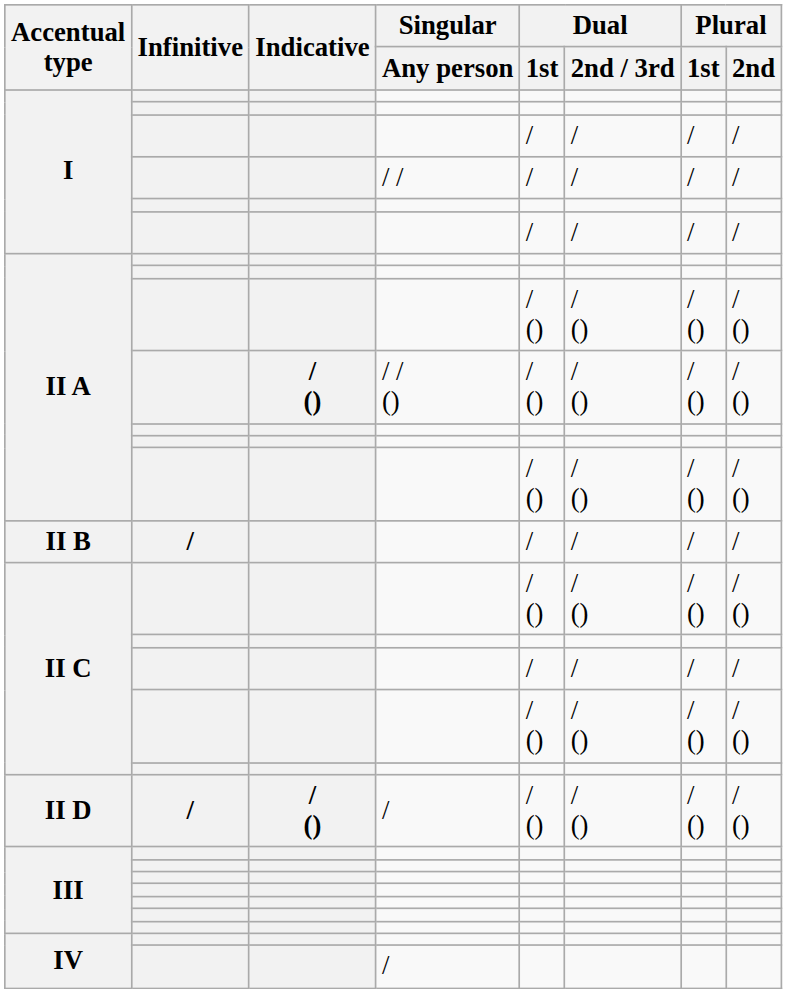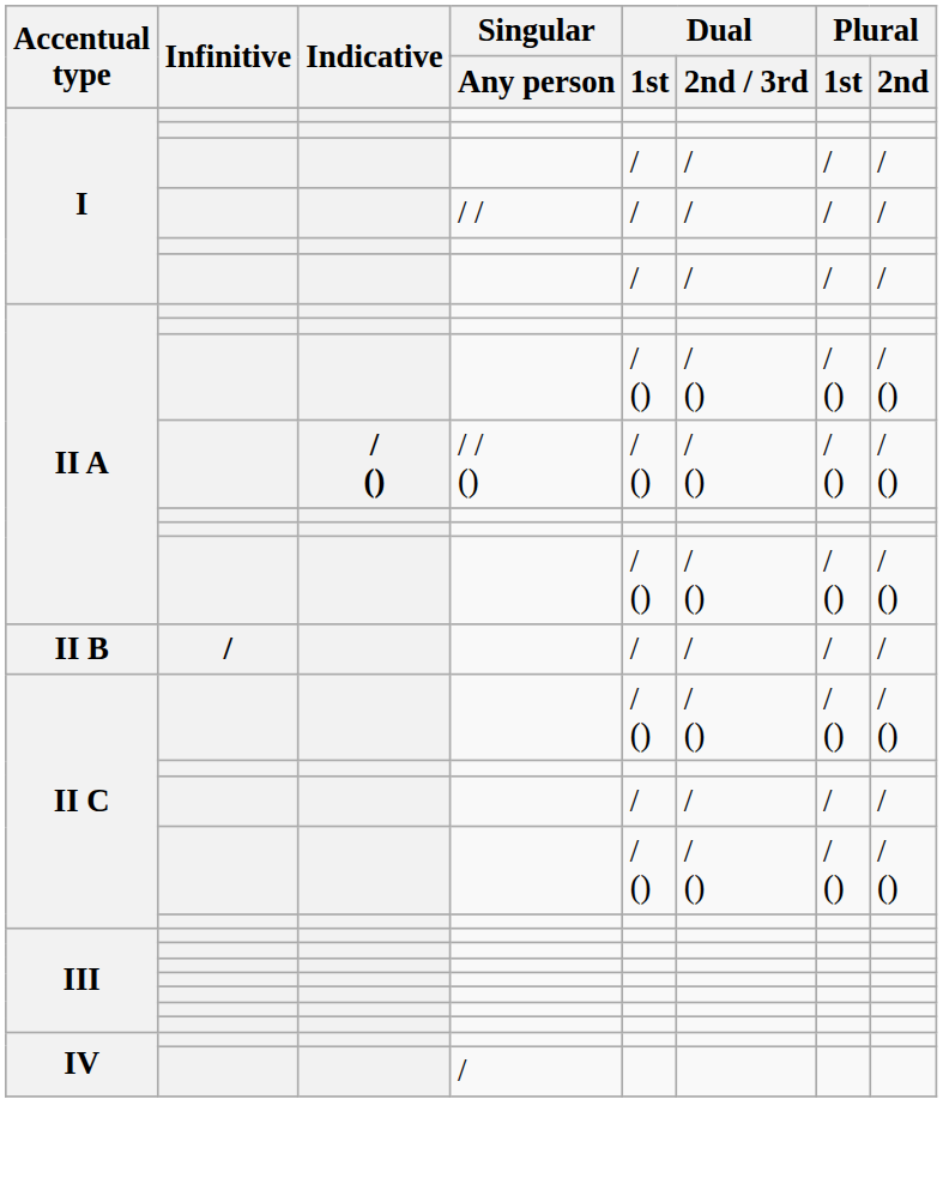- row: II D | / | / () | / | / () | / () | / () | / ()
